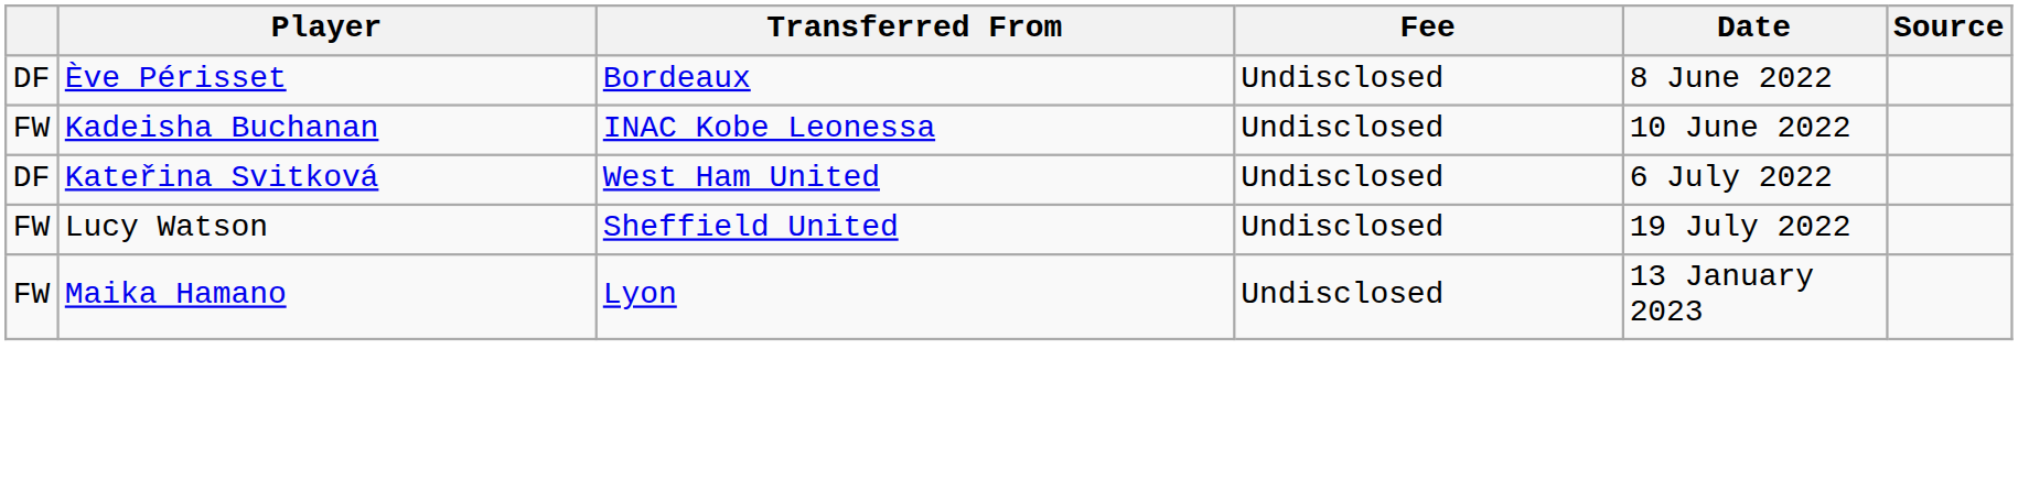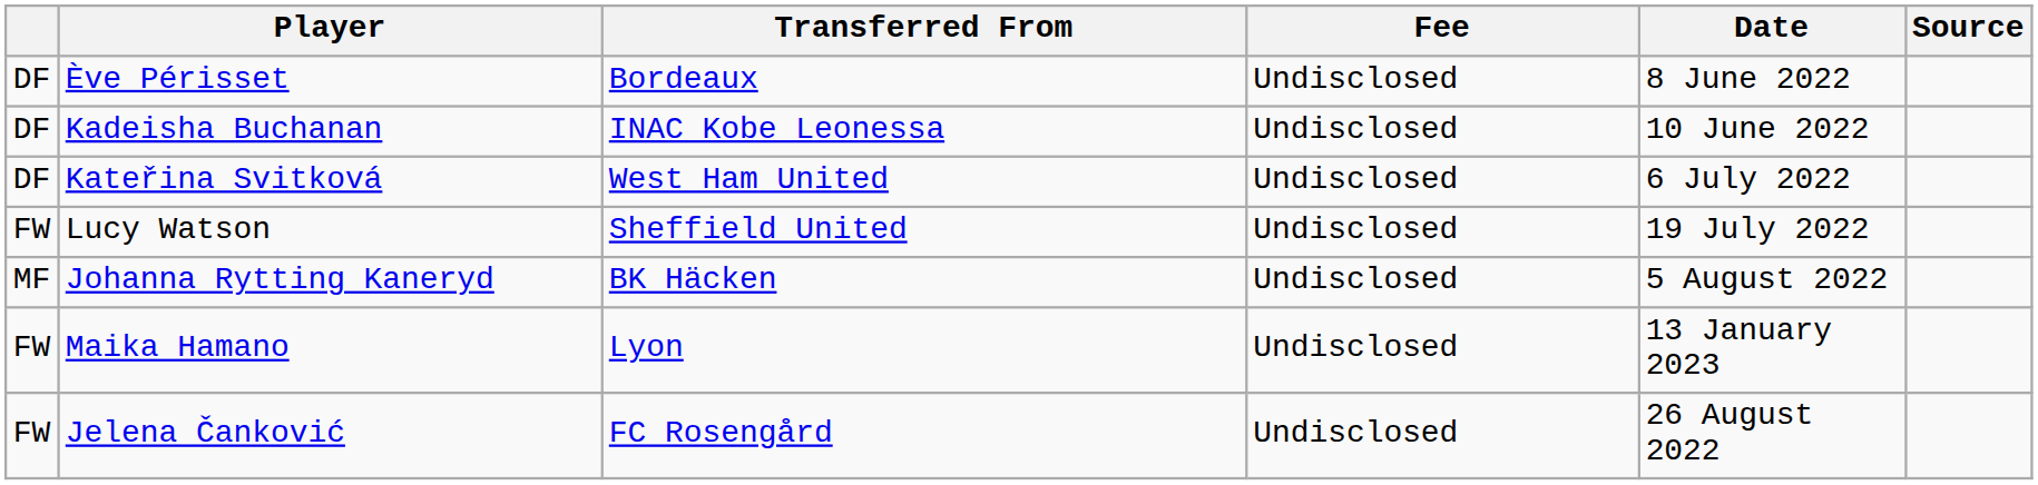Kadeisha Buchanan | column 1: FW -> DF
+ row: MF | Johanna Rytting Kaneryd | BK Häcken | Undisclosed | 5 August 2022
+ row: FW | Jelena Čanković | FC Rosengård | Undisclosed | 26 August 2022
